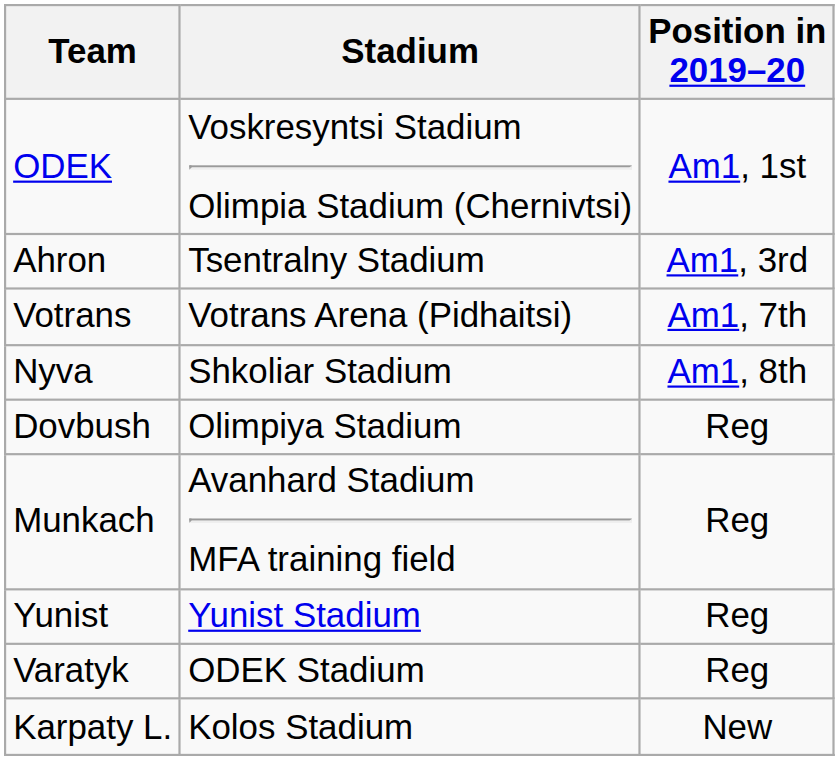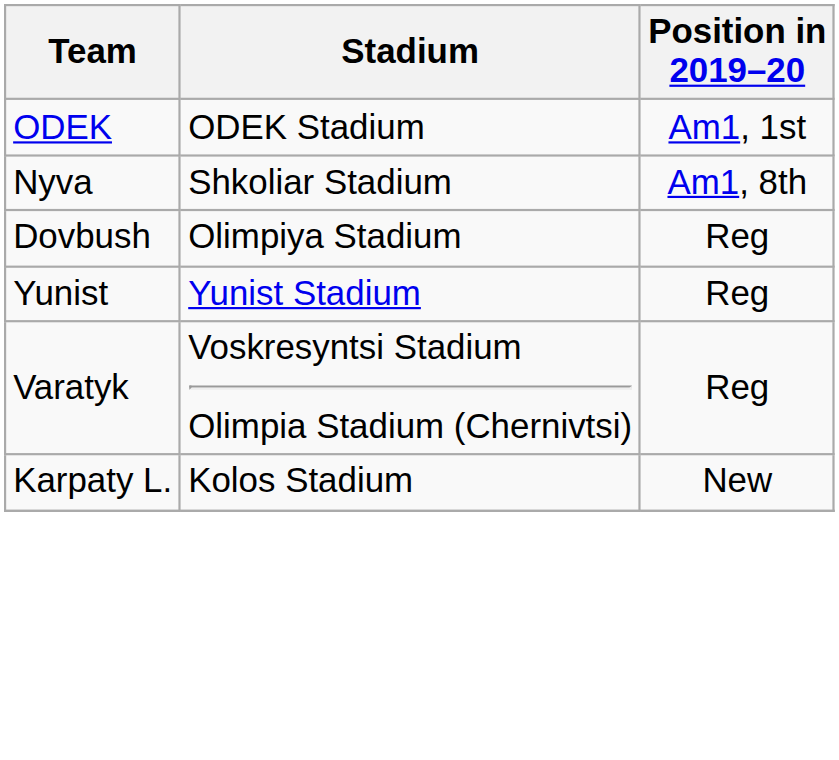ODEK | Stadium: Voskresyntsi Stadium Olimpia Stadium (Chernivtsi) -> ODEK Stadium
- row: Ahron | Tsentralny Stadium | Am1, 3rd
- row: Votrans | Votrans Arena (Pidhaitsi) | Am1, 7th
- row: Munkach | Avanhard Stadium MFA training field | Reg
Varatyk | Stadium: ODEK Stadium -> Voskresyntsi Stadium Olimpia Stadium (Chernivtsi)
